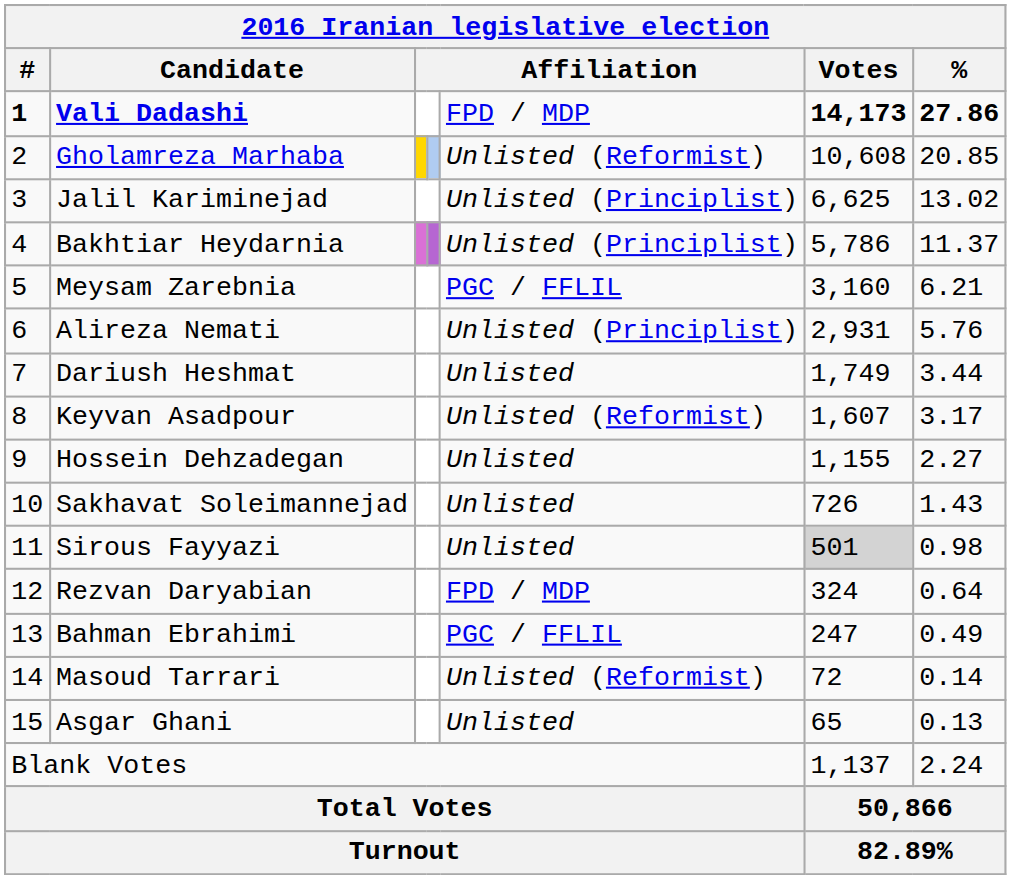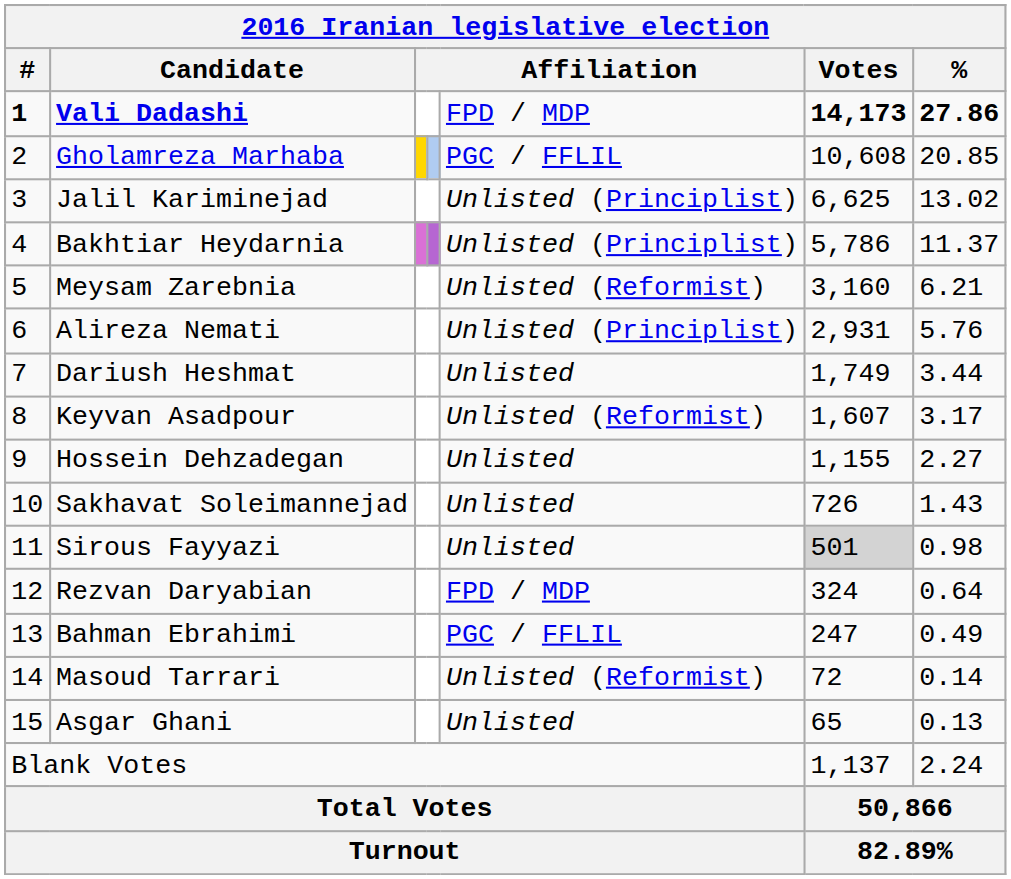Gholamreza Marhaba | column 5: Unlisted (Reformist) -> PGC / FFLIL
Meysam Zarebnia | column 5: PGC / FFLIL -> Unlisted (Reformist)
